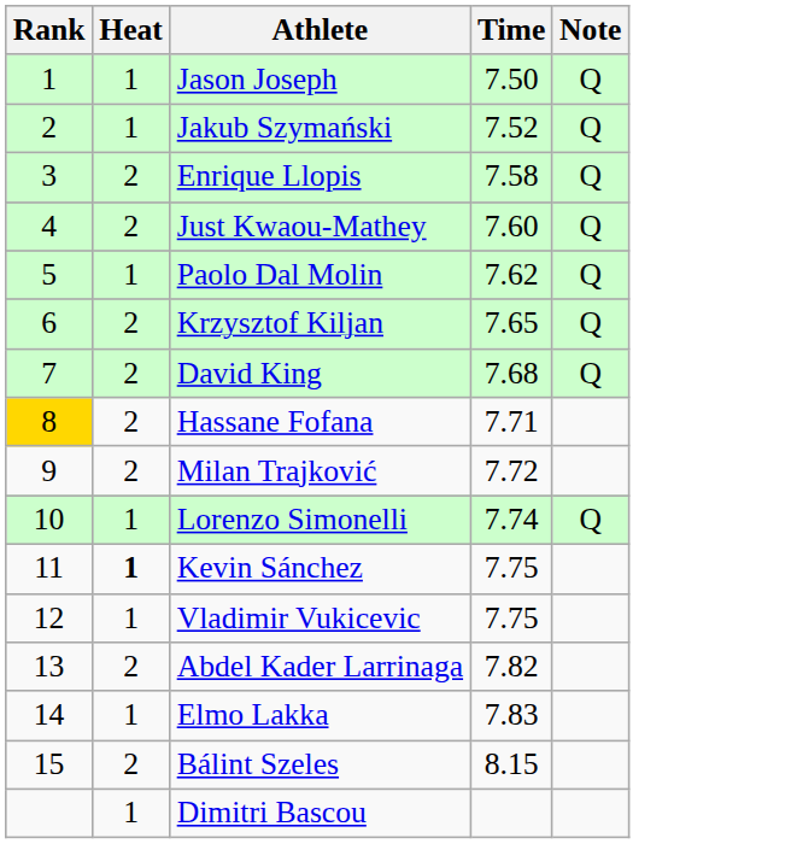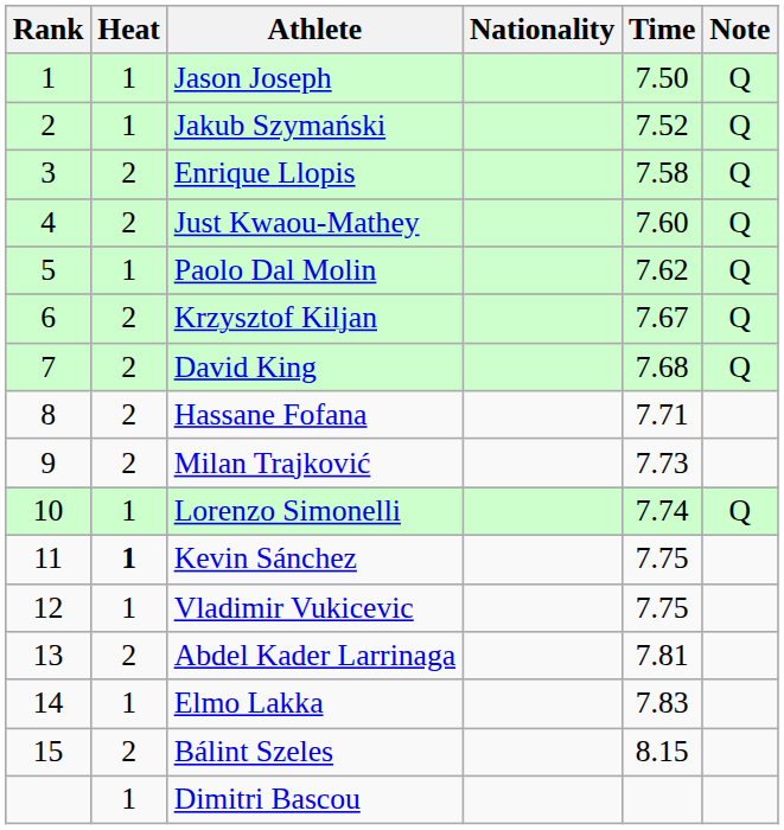+ column: Nationality
Krzysztof Kiljan | Time: 7.65 -> 7.67
Hassane Fofana | Rank: gold background -> no background
Milan Trajković | Time: 7.72 -> 7.73
Abdel Kader Larrinaga | Time: 7.82 -> 7.81
